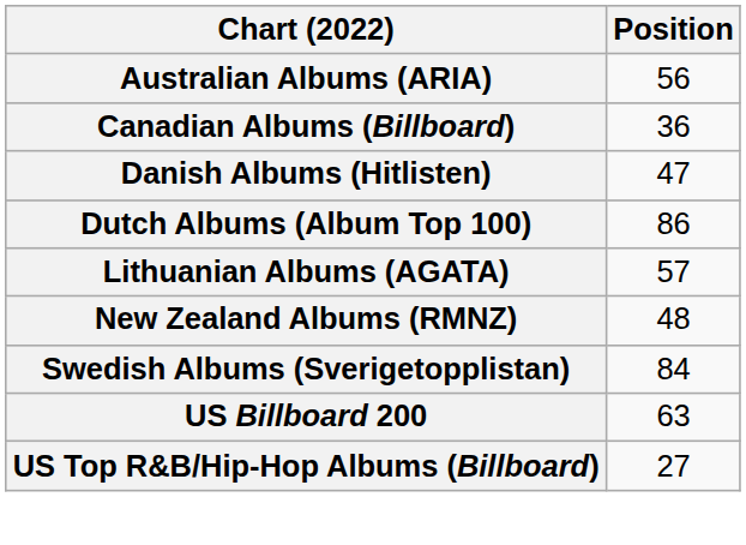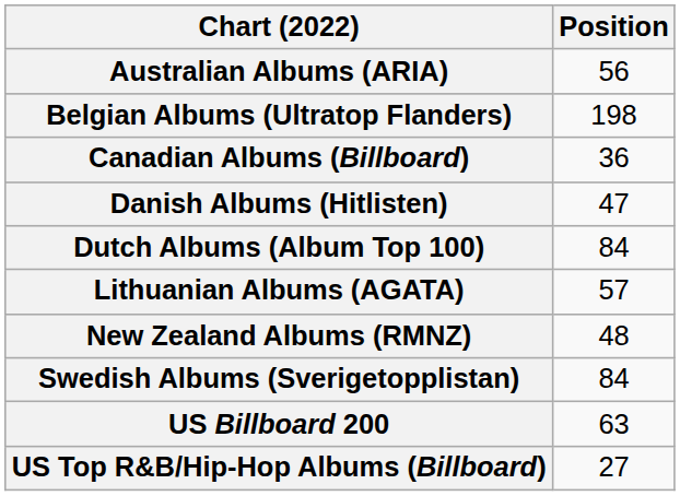+ row: Belgian Albums (Ultratop Flanders) | 198
Dutch Albums (Album Top 100) | Position: 86 -> 84
